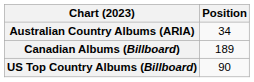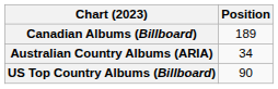rows swapped: Australian Country Albums (ARIA) <-> Canadian Albums (Billboard)
